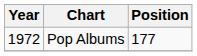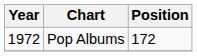Pop Albums | Position: 177 -> 172
